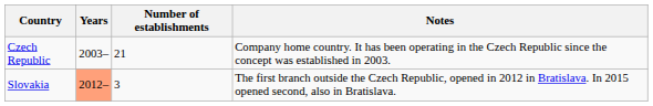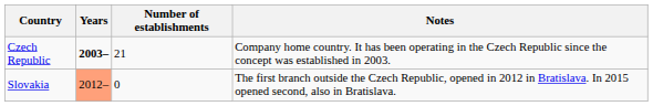Czech Republic | Years: normal -> bold
Slovakia | Number of establishments: 3 -> 0
